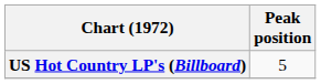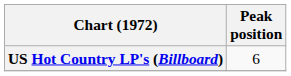US Hot Country LP's (Billboard) | Peak position: 5 -> 6
